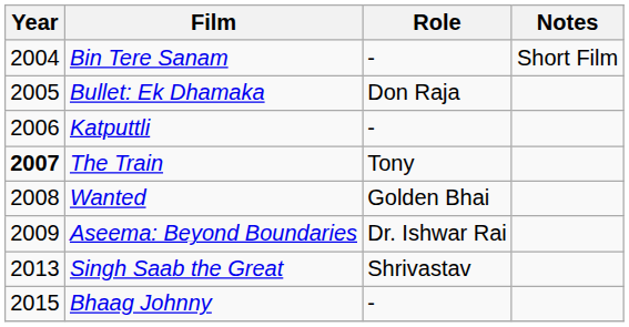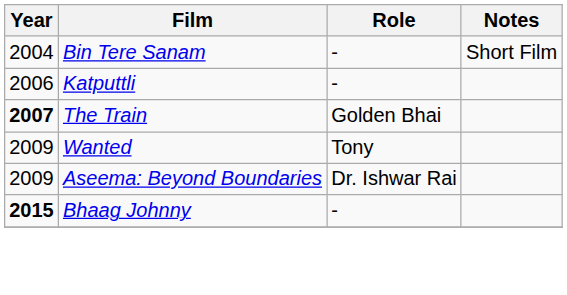- row: 2005 | Bullet: Ek Dhamaka | Don Raja
The Train | Role: Tony -> Golden Bhai
Wanted | Year: 2008 -> 2009
Wanted | Role: Golden Bhai -> Tony
- row: 2013 | Singh Saab the Great | Shrivastav
Bhaag Johnny | Year: normal -> bold
